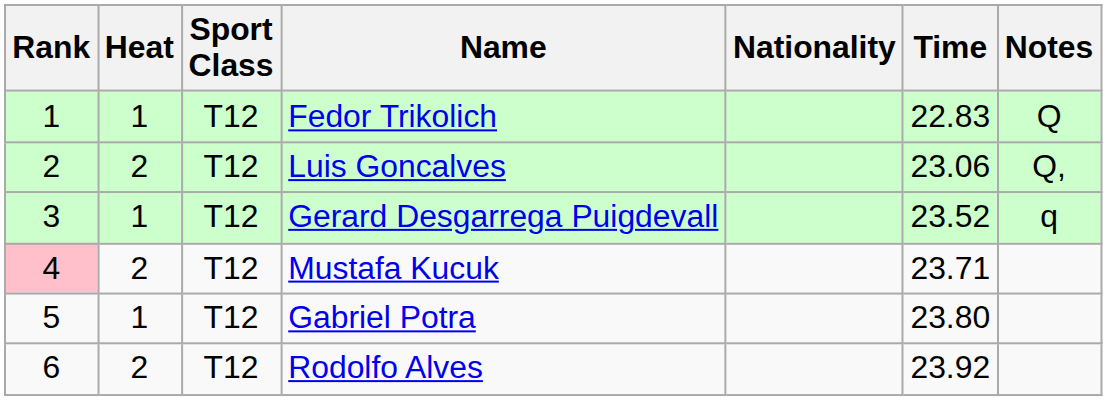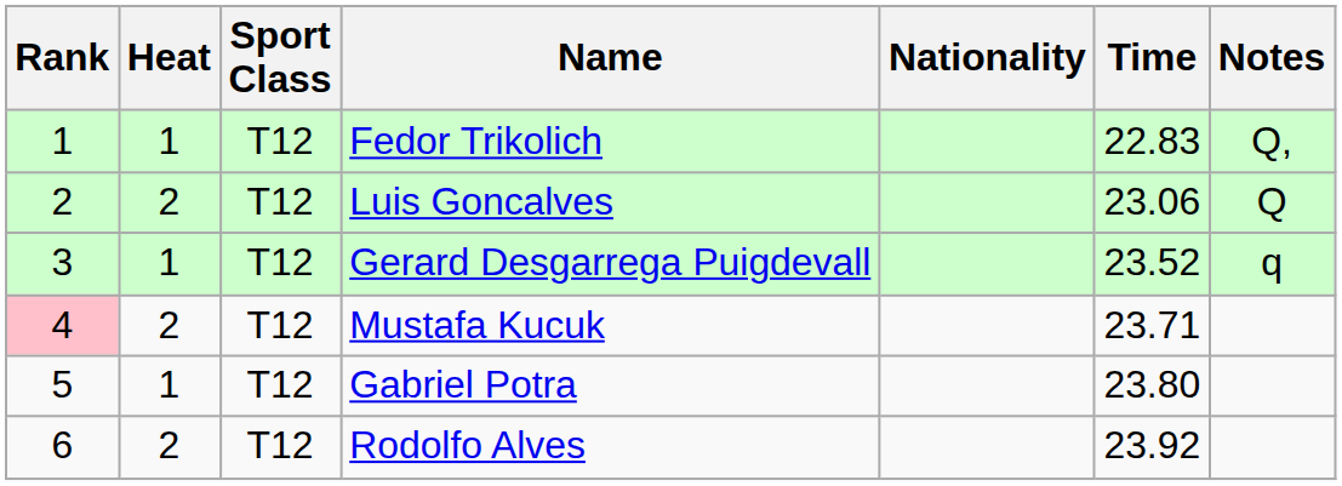Fedor Trikolich | Notes: Q -> Q,
Luis Goncalves | Notes: Q, -> Q
